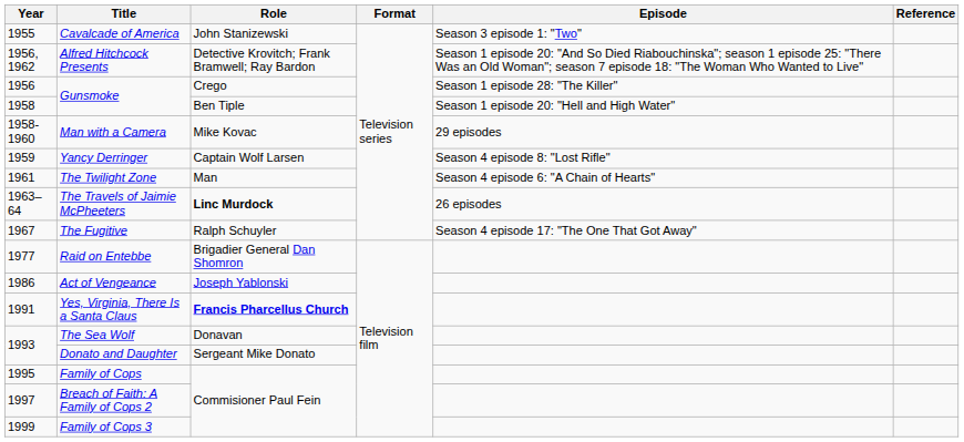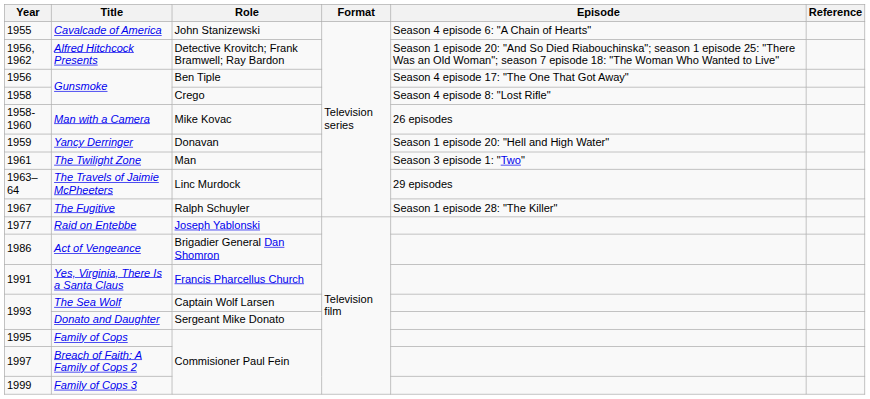Cavalcade of America | Episode: Season 3 episode 1: "Two" -> Season 4 episode 6: "A Chain of Hearts"
1956 / Gunsmoke | Role: Crego -> Ben Tiple
1956 / Gunsmoke | Episode: Season 1 episode 28: "The Killer" -> Season 4 episode 17: "The One That Got Away"
1958 / Gunsmoke | Role: Ben Tiple -> Crego
1958 / Gunsmoke | Episode: Season 1 episode 20: "Hell and High Water" -> Season 4 episode 8: "Lost Rifle"
Man with a Camera | Episode: 29 episodes -> 26 episodes
Yancy Derringer | Role: Captain Wolf Larsen -> Donavan
Yancy Derringer | Episode: Season 4 episode 8: "Lost Rifle" -> Season 1 episode 20: "Hell and High Water"
The Twilight Zone | Episode: Season 4 episode 6: "A Chain of Hearts" -> Season 3 episode 1: "Two"
The Travels of Jaimie McPheeters | Role: bold -> normal
The Travels of Jaimie McPheeters | Episode: 26 episodes -> 29 episodes
The Fugitive | Episode: Season 4 episode 17: "The One That Got Away" -> Season 1 episode 28: "The Killer"
Raid on Entebbe | Role: Brigadier General Dan Shomron -> Joseph Yablonski
Act of Vengeance | Role: Joseph Yablonski -> Brigadier General Dan Shomron
Yes, Virginia, There Is a Santa Claus | Role: bold -> normal
The Sea Wolf | Role: Donavan -> Captain Wolf Larsen
